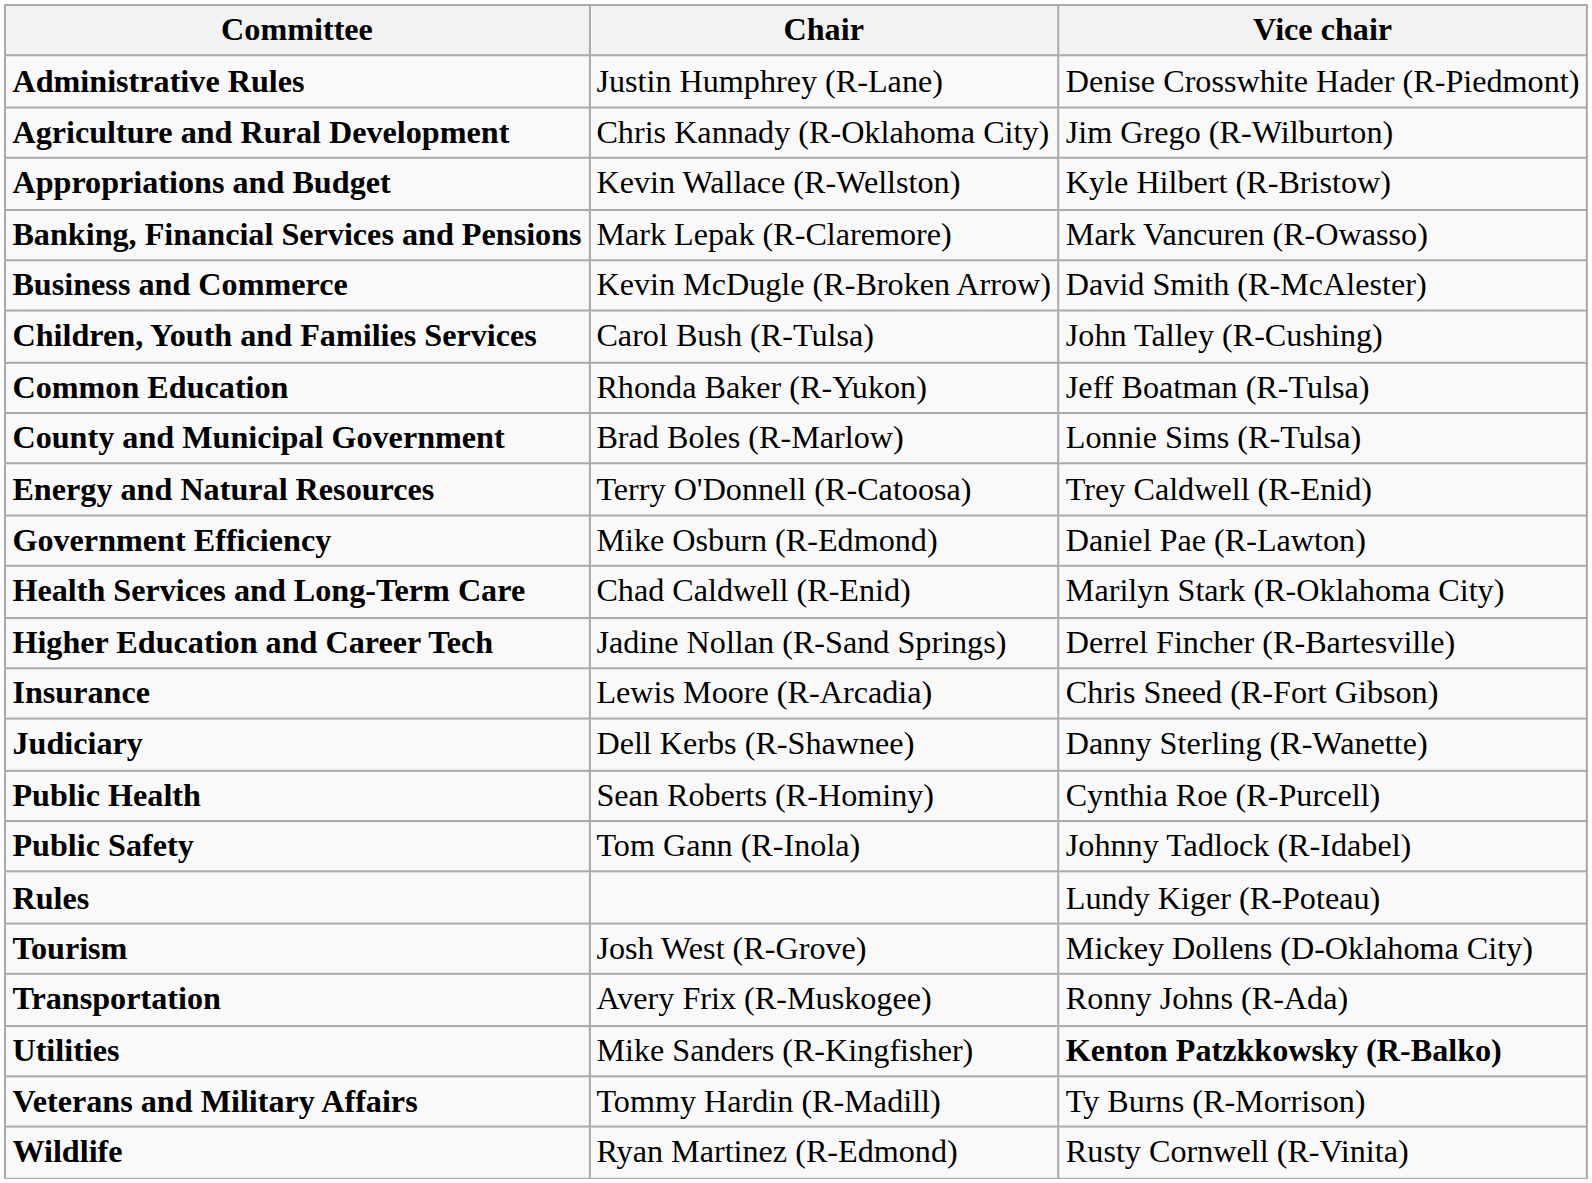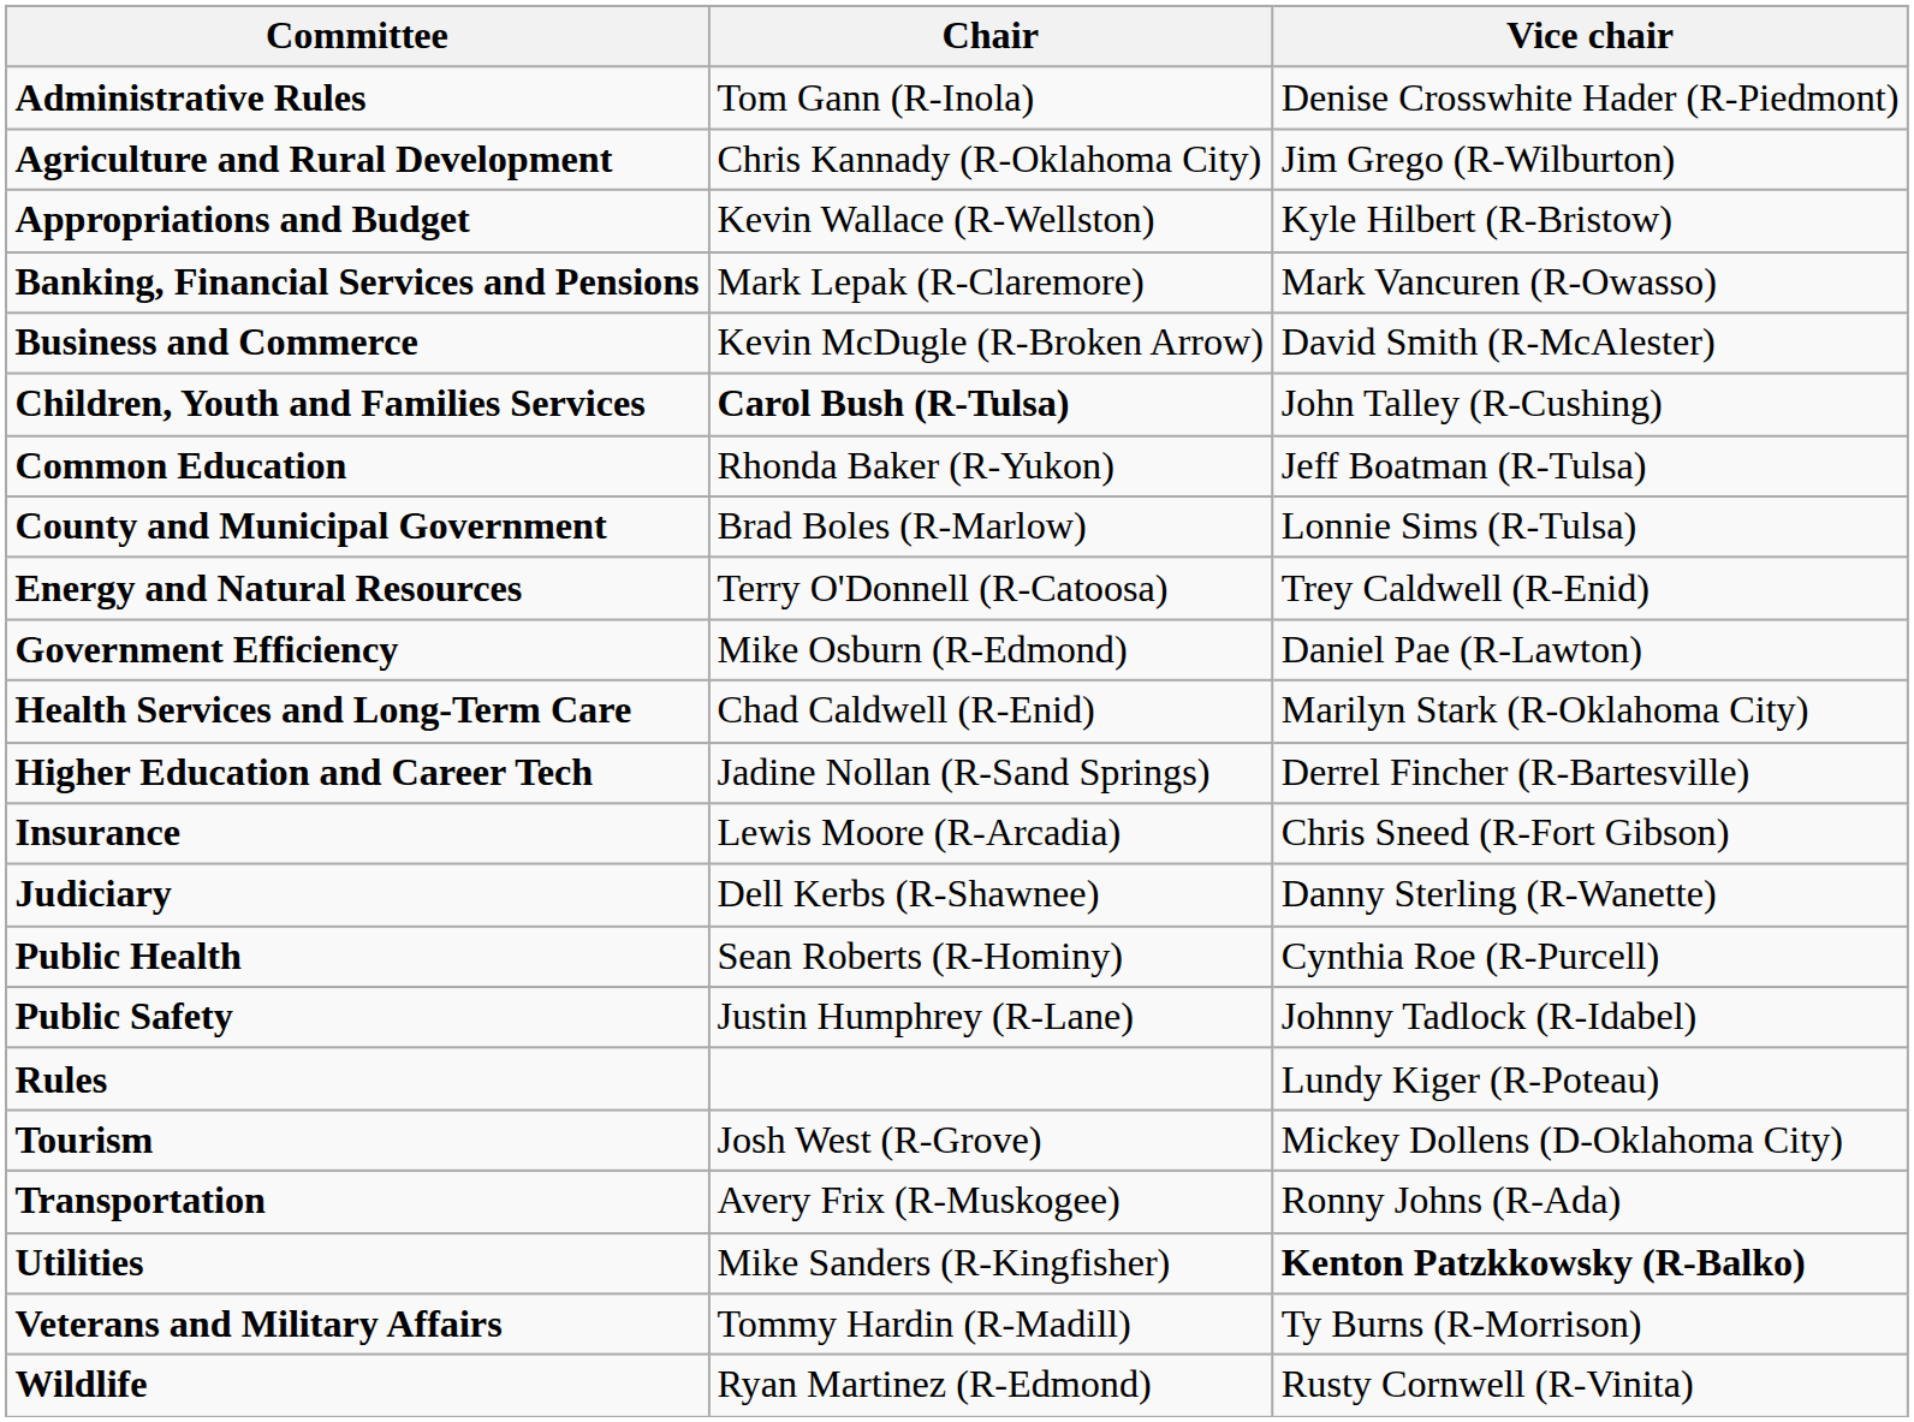Administrative Rules | Chair: Justin Humphrey (R-Lane) -> Tom Gann (R-Inola)
Children, Youth and Families Services | Chair: normal -> bold
Public Safety | Chair: Tom Gann (R-Inola) -> Justin Humphrey (R-Lane)
